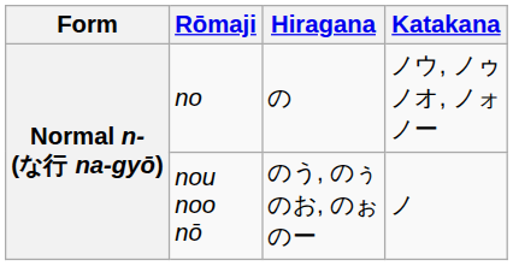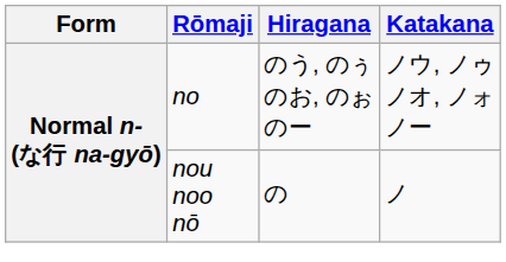no | Hiragana: の -> のう, のぅ のお, のぉ のー
nou noo nō | Hiragana: のう, のぅ のお, のぉ のー -> の
